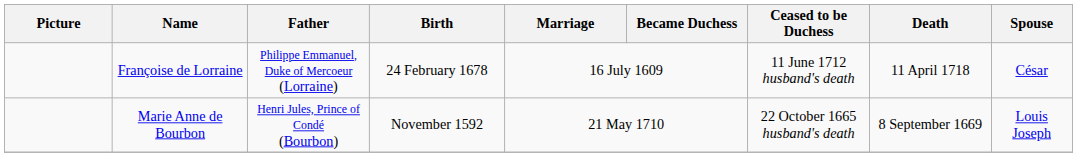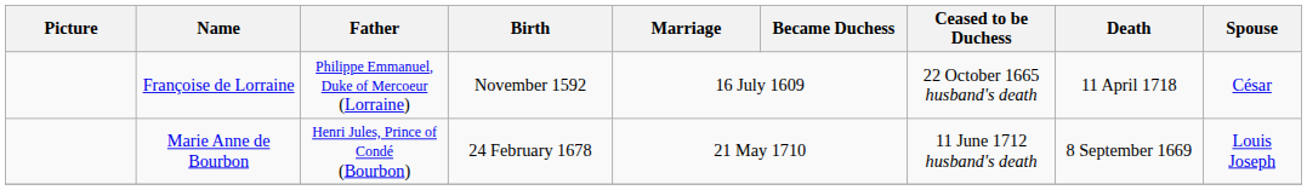Françoise de Lorraine | Birth: 24 February 1678 -> November 1592
Françoise de Lorraine | Ceased to be Duchess: 11 June 1712 husband's death -> 22 October 1665 husband's death
Marie Anne de Bourbon | Birth: November 1592 -> 24 February 1678
Marie Anne de Bourbon | Ceased to be Duchess: 22 October 1665 husband's death -> 11 June 1712 husband's death
